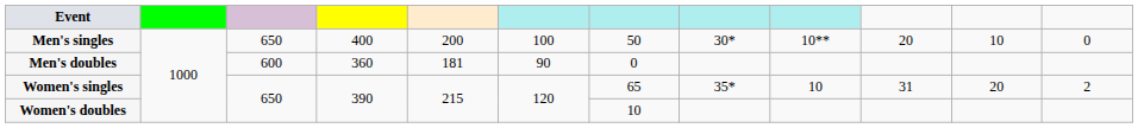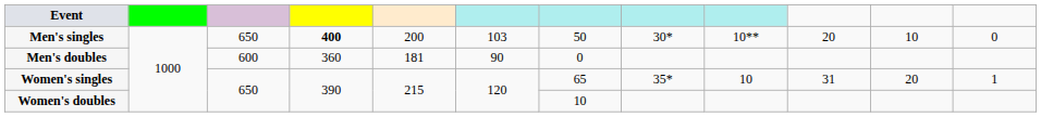Men's singles | column 4: normal -> bold
Men's singles | column 6: 100 -> 103
Women's singles | column 12: 2 -> 1
